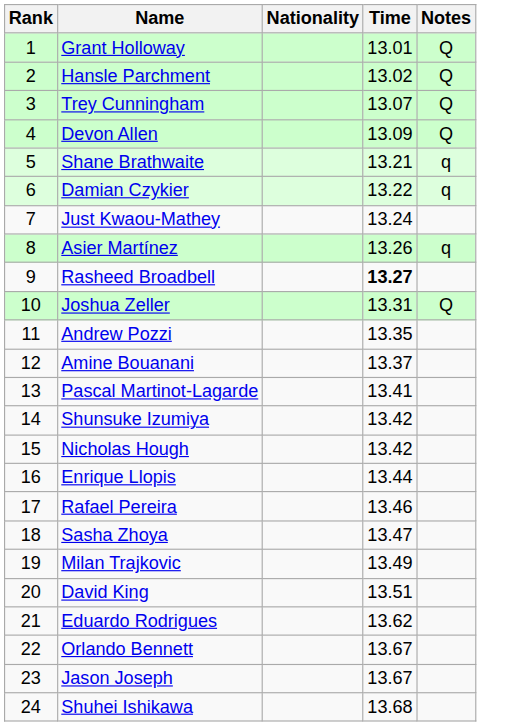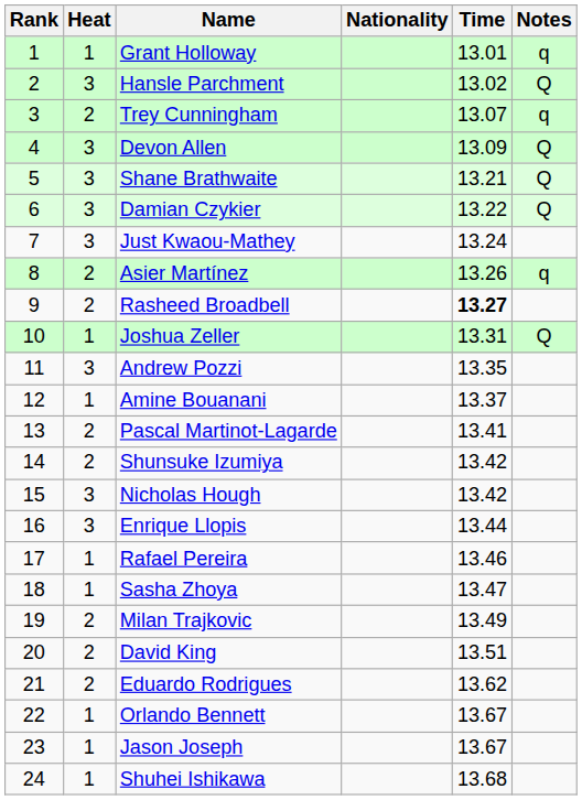+ column: Heat | 1 | 3 | 2 | 3 | 3 | 3 | 3 | 2 | 2 | 1 | 3 | 1 | 2 | 2 | 3 | 3 | 1 | 1 | 2 | 2 | 2 | 1 | 1 | 1
Grant Holloway | Notes: Q -> q
Trey Cunningham | Notes: Q -> q
Shane Brathwaite | Notes: q -> Q
Damian Czykier | Notes: q -> Q
